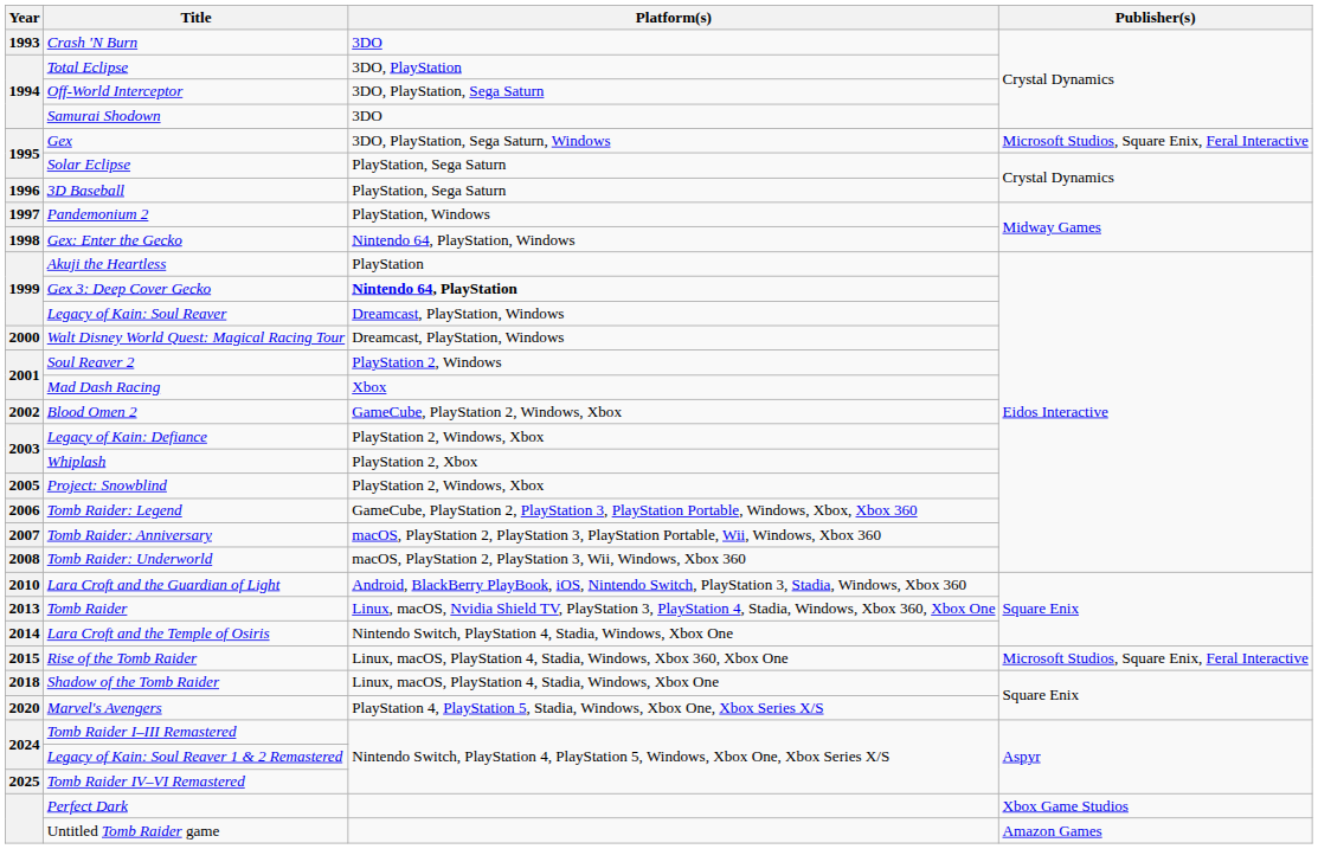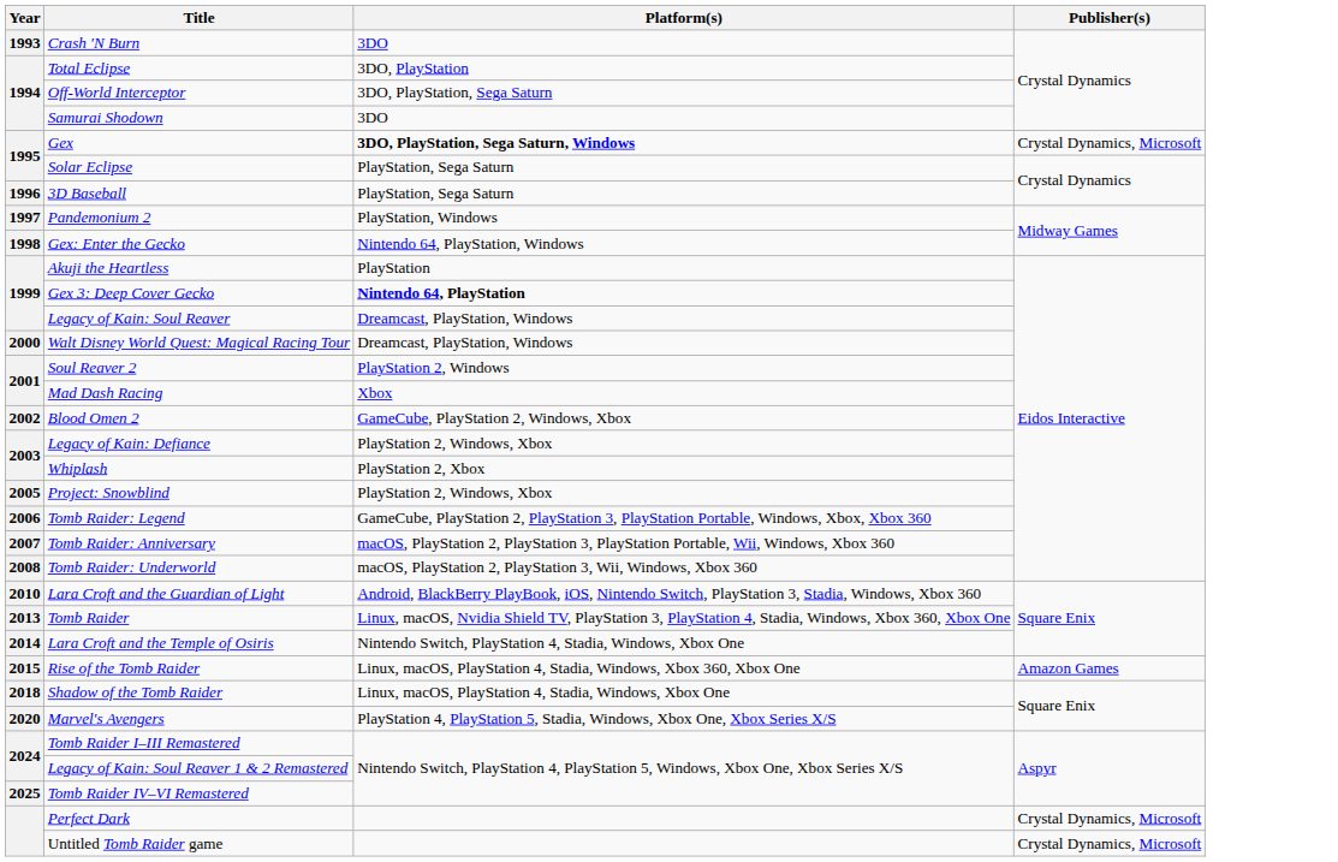Gex | Platform(s): normal -> bold
Gex | Publisher(s): Microsoft Studios, Square Enix, Feral Interactive -> Crystal Dynamics, Microsoft
Rise of the Tomb Raider | Publisher(s): Microsoft Studios, Square Enix, Feral Interactive -> Amazon Games
Perfect Dark | Publisher(s): Xbox Game Studios -> Crystal Dynamics, Microsoft
Untitled Tomb Raider game | Publisher(s): Amazon Games -> Crystal Dynamics, Microsoft
